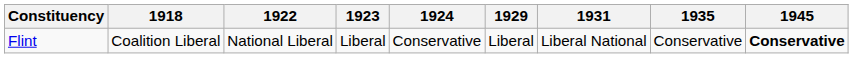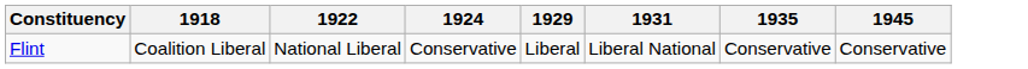- column: 1923 | Liberal
Flint | 1945: bold -> normal
